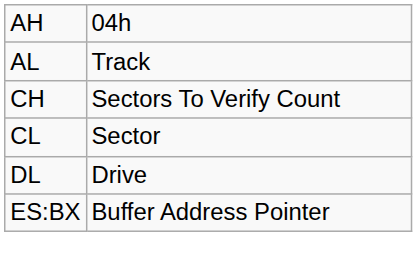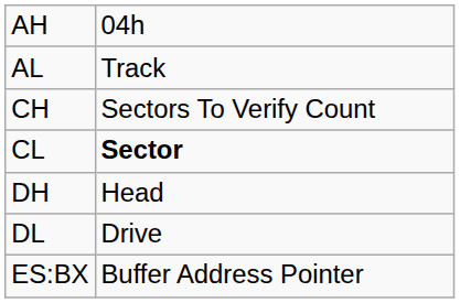CL | column 2: normal -> bold
+ row: DH | Head
